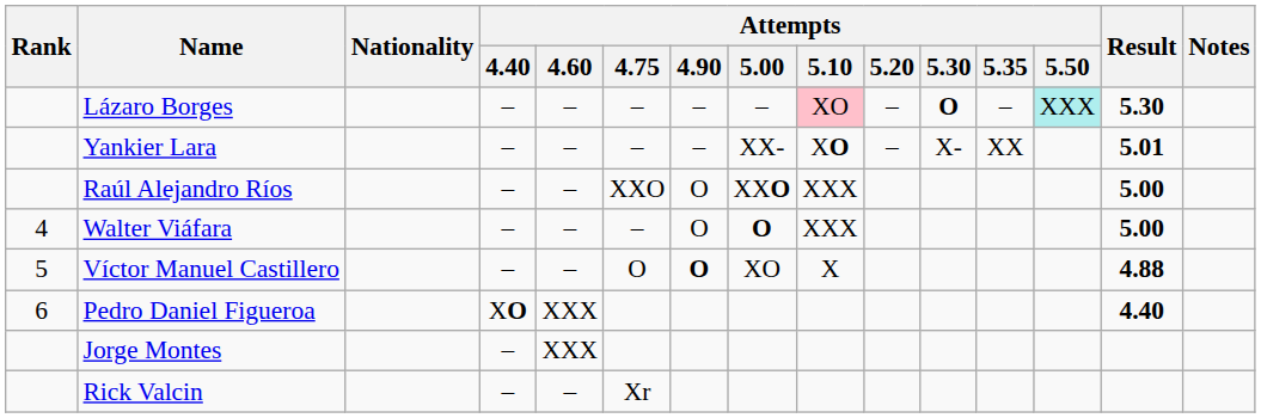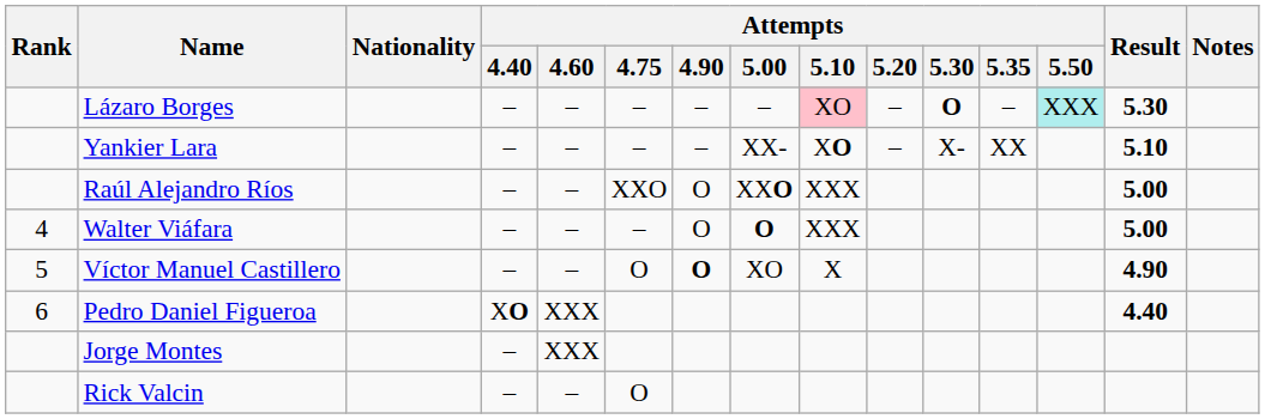Yankier Lara | Result: 5.01 -> 5.10
Víctor Manuel Castillero | Result: 4.88 -> 4.90
Rick Valcin | Attempts / 4.75: Xr -> O
